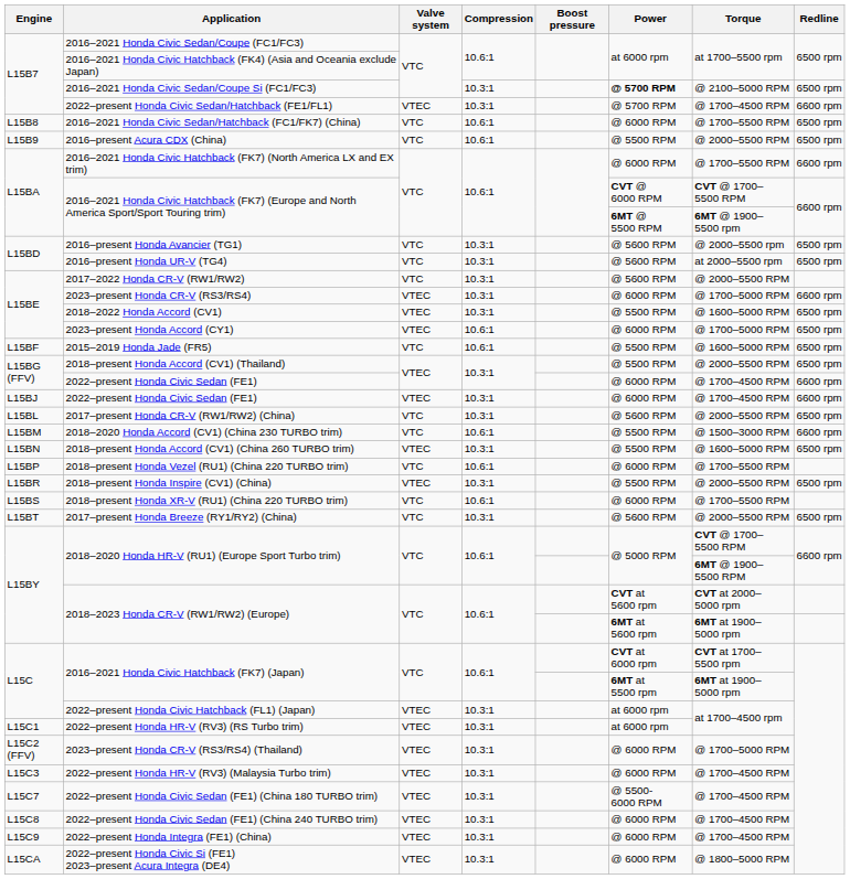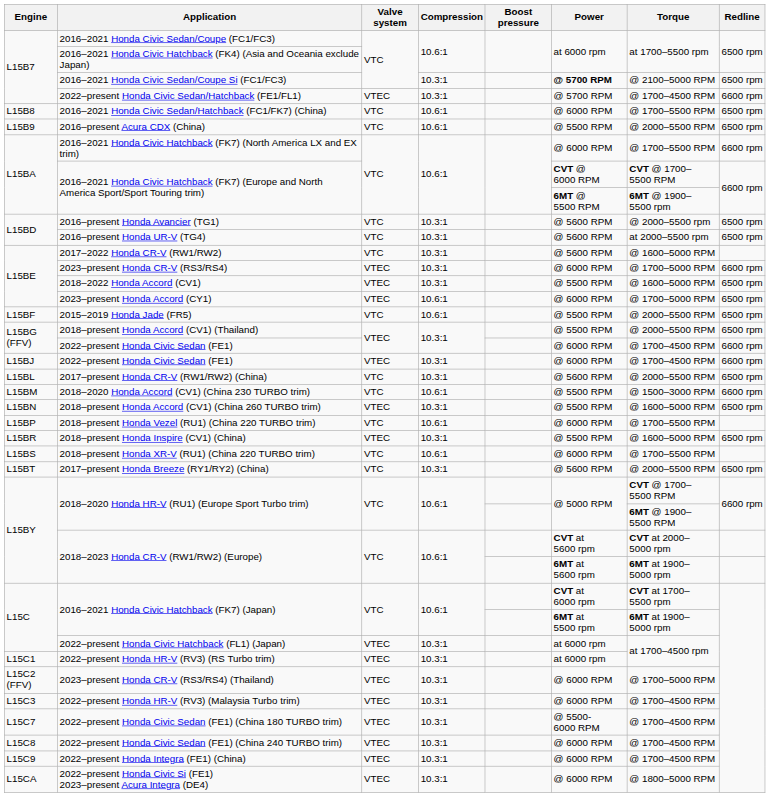2017–2022 Honda CR-V (RW1/RW2) | Torque: @ 2000–5500 RPM -> @ 1600–5000 RPM
2015–2019 Honda Jade (FR5) | Torque: @ 1600–5000 RPM -> @ 2000–5500 RPM
2018–present Honda Inspire (CV1) (China) | Torque: @ 2000–5500 RPM -> @ 1600–5000 RPM
